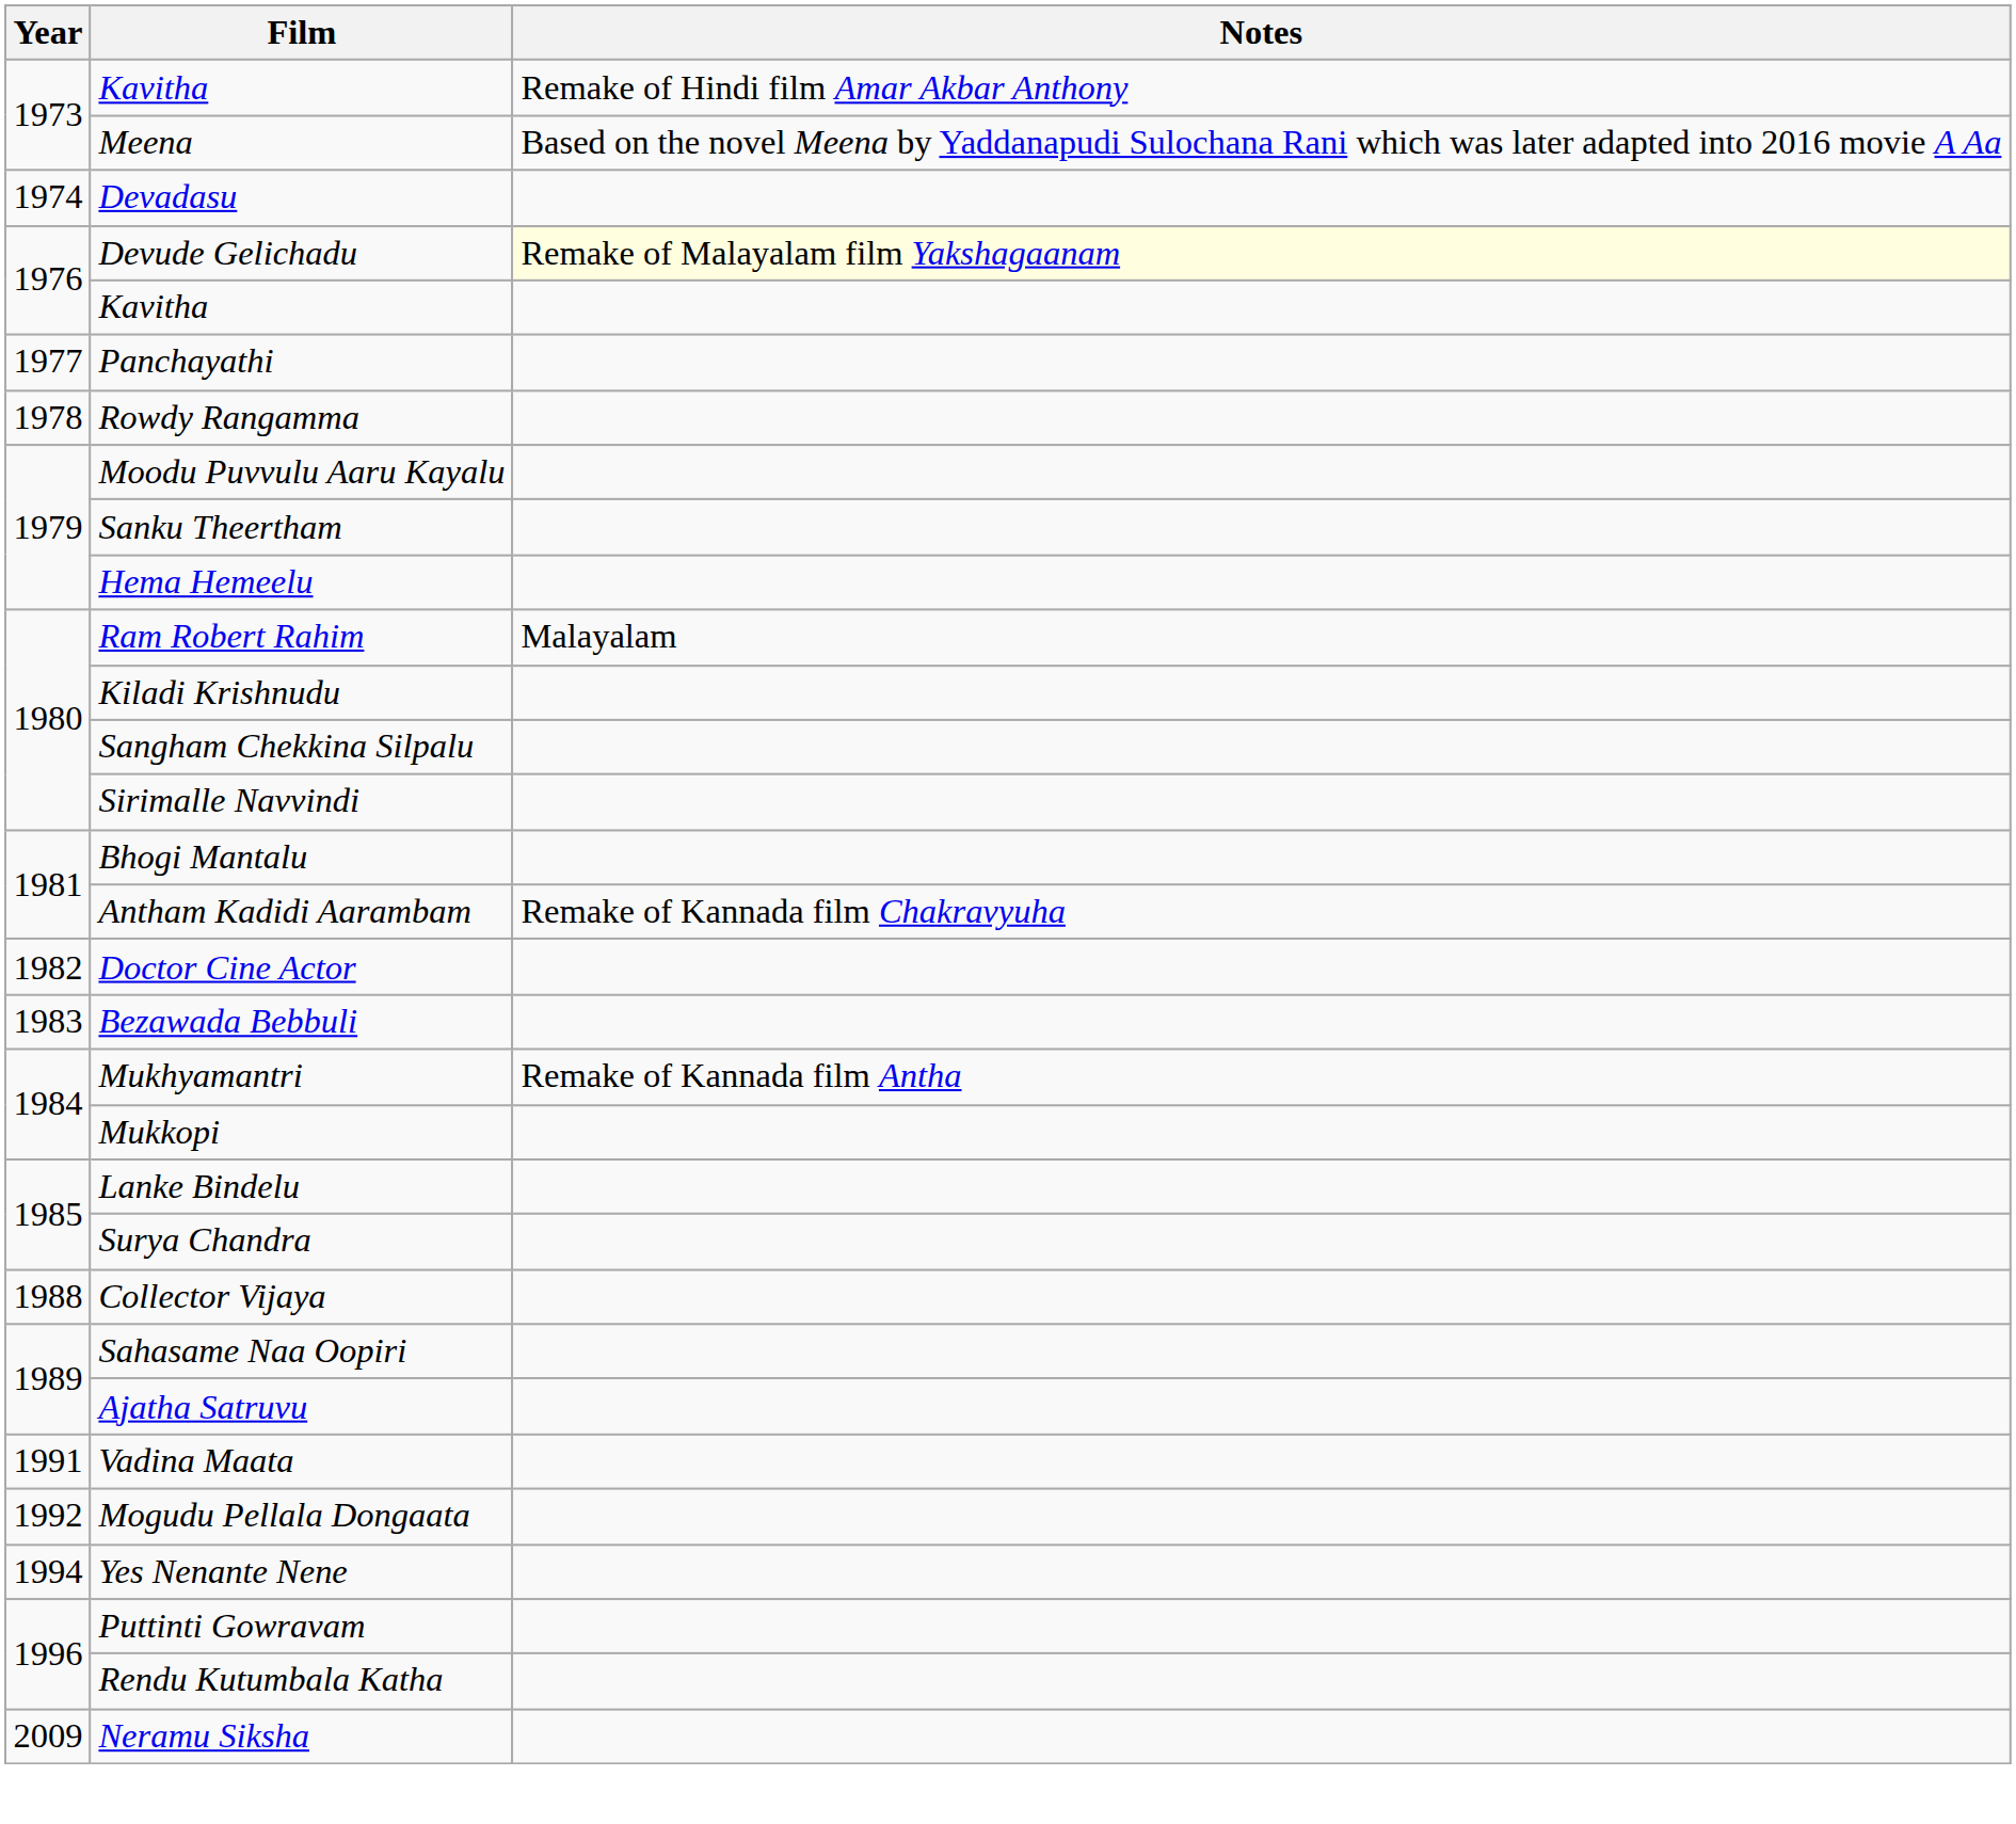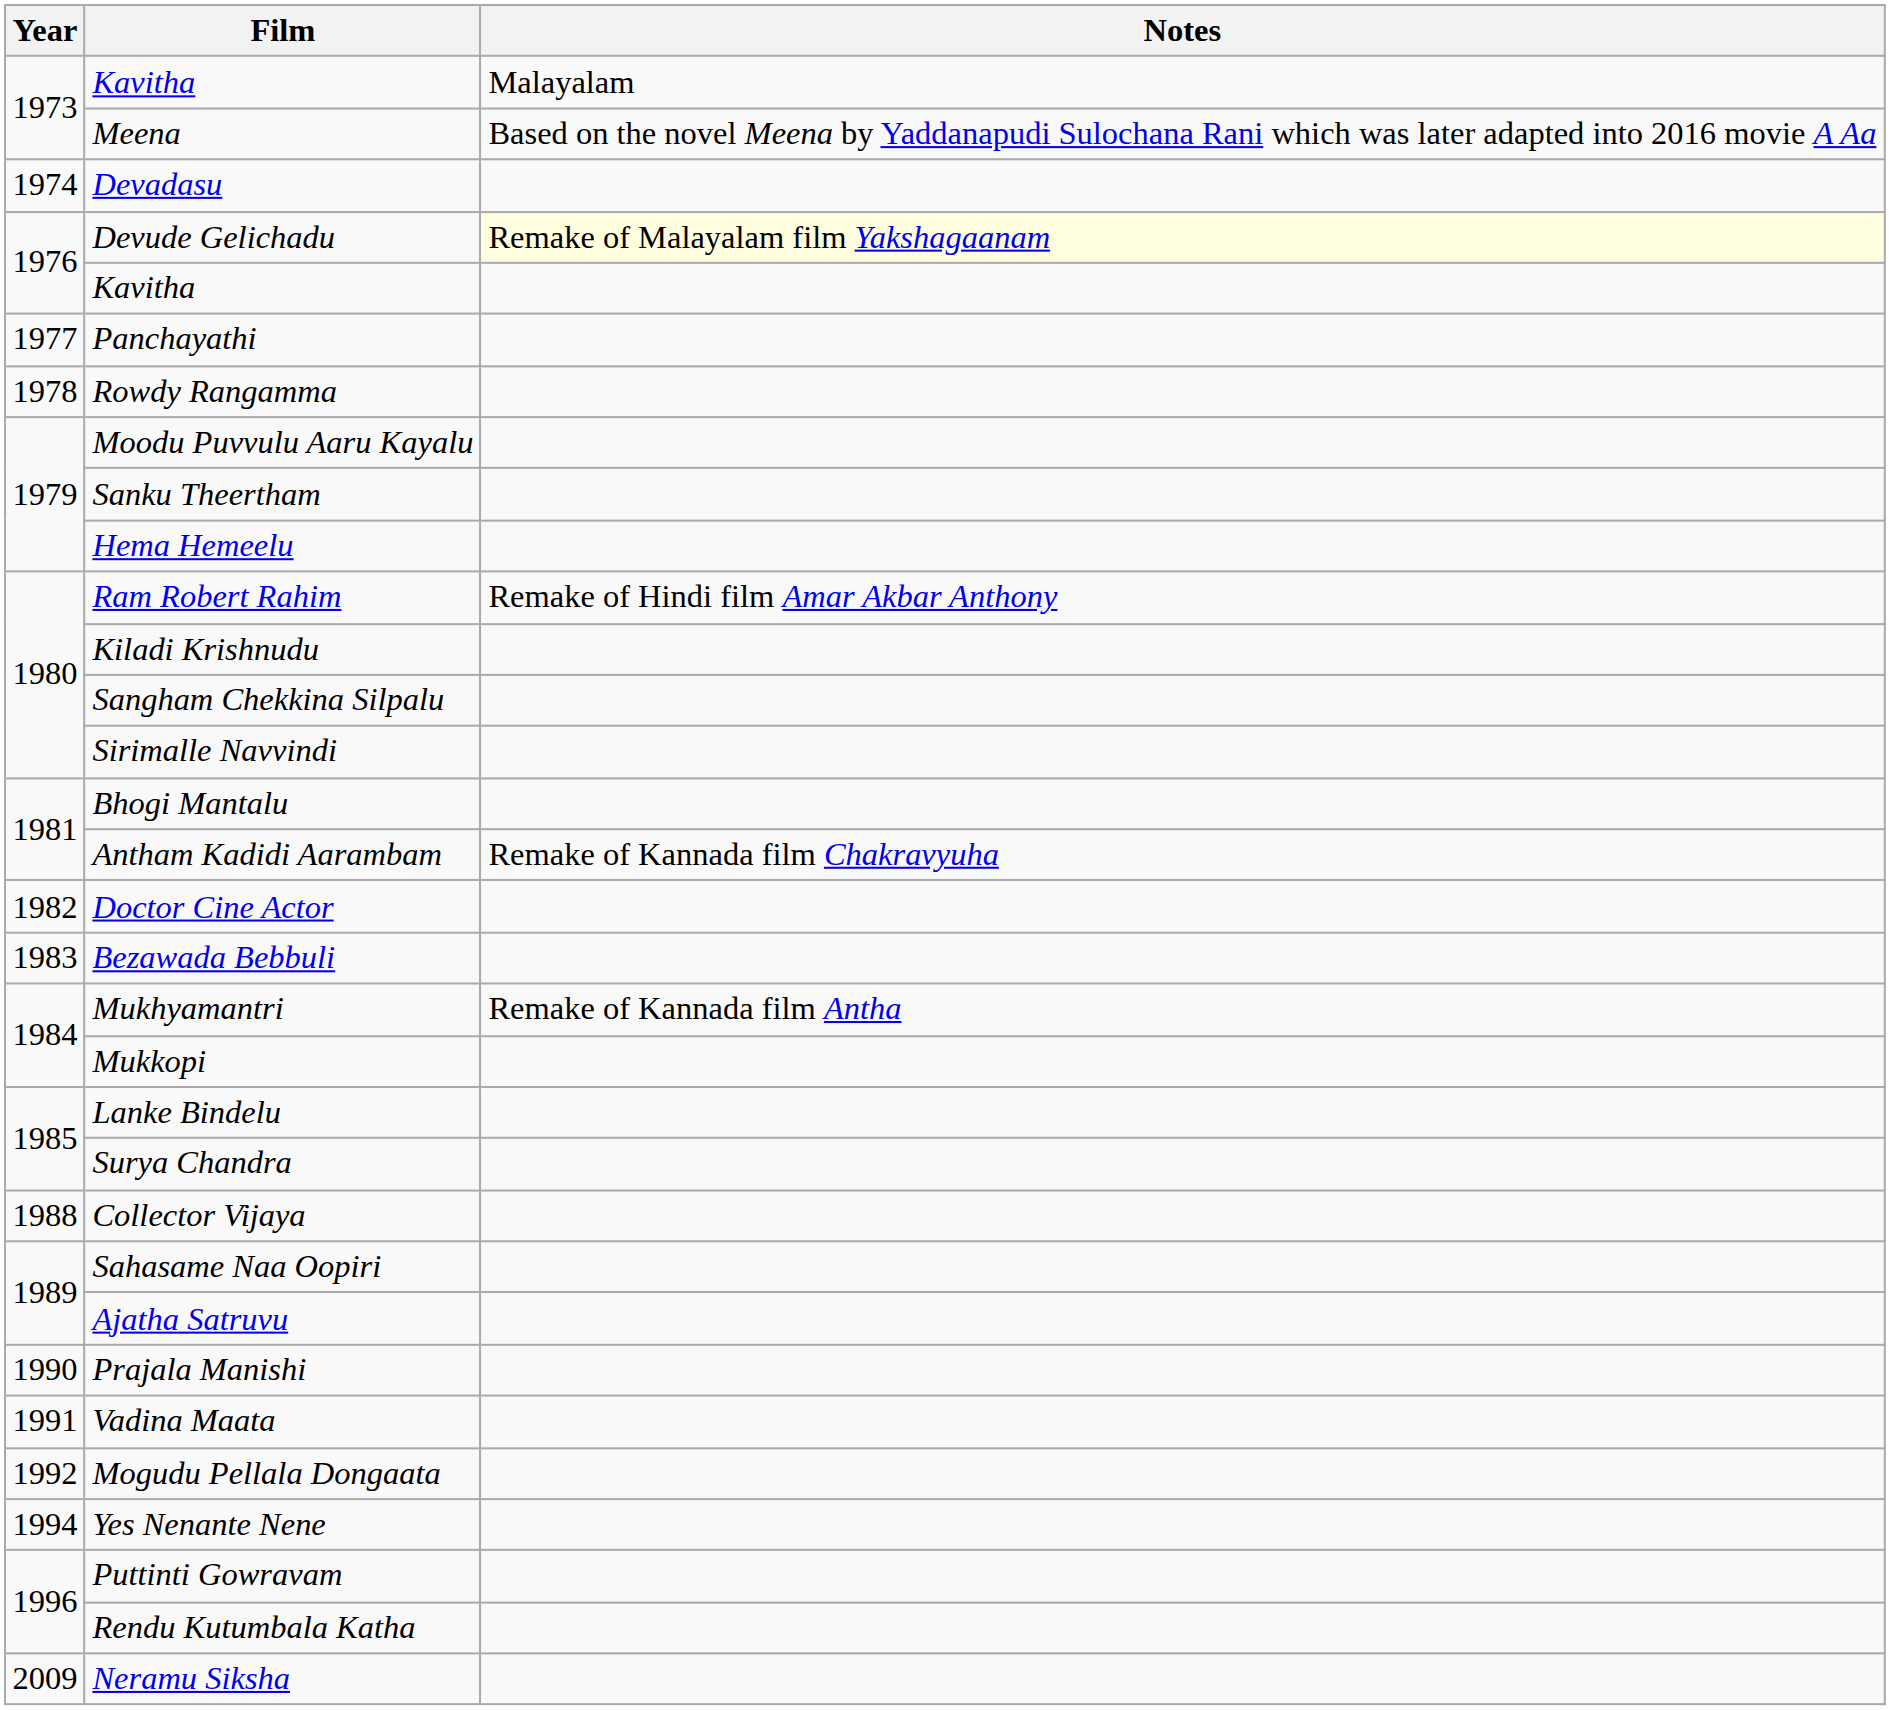1973 / Kavitha | Notes: Remake of Hindi film Amar Akbar Anthony -> Malayalam
Ram Robert Rahim | Notes: Malayalam -> Remake of Hindi film Amar Akbar Anthony
+ row: 1990 | Prajala Manishi
